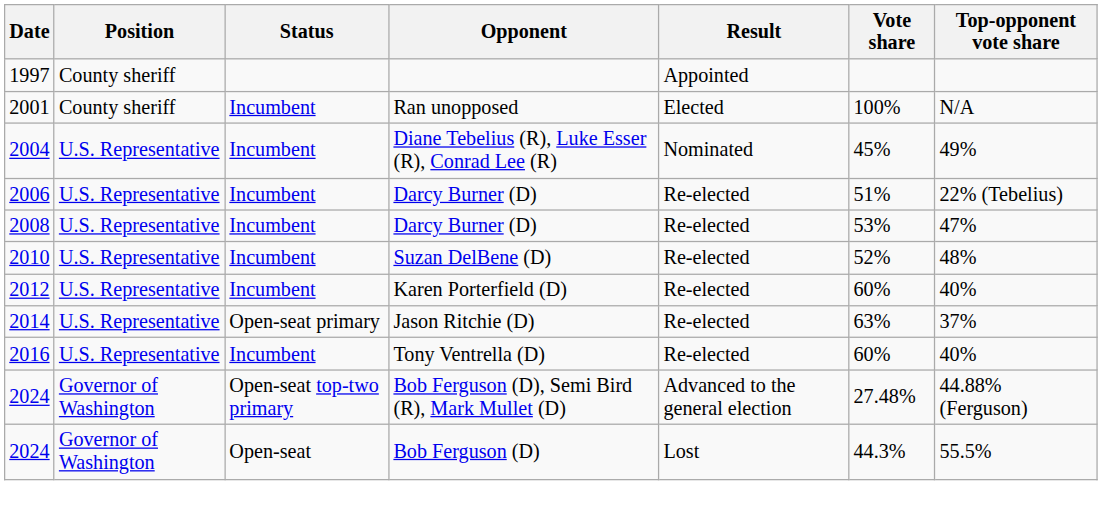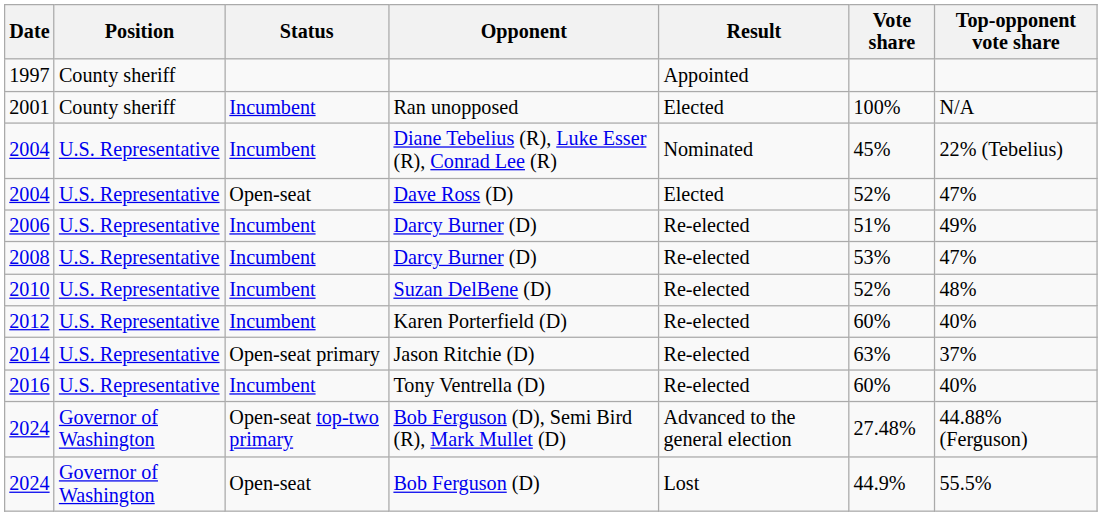Diane Tebelius (R), Luke Esser (R), Conrad Lee (R) | Top-opponent vote share: 49% -> 22% (Tebelius)
+ row: 2004 | U.S. Representative | Open-seat | Dave Ross (D) | Elected | 52% | 47%
2006 / Darcy Burner (D) | Top-opponent vote share: 22% (Tebelius) -> 49%
Bob Ferguson (D) | Vote share: 44.3% -> 44.9%
